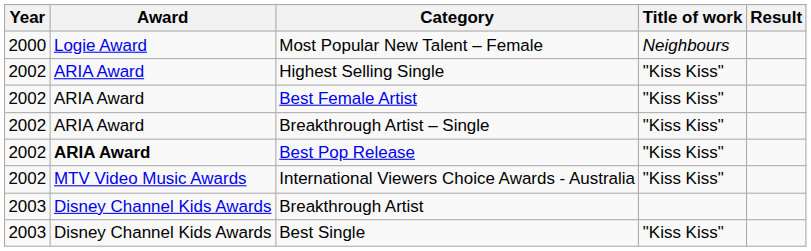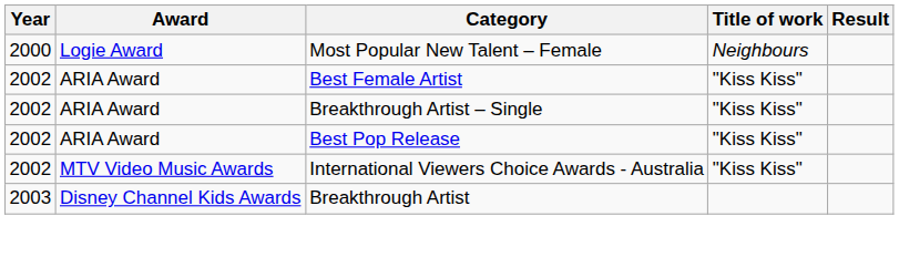- row: 2002 | ARIA Award | Highest Selling Single | "Kiss Kiss"
Best Pop Release | Award: bold -> normal
- row: 2003 | Disney Channel Kids Awards | Best Single | "Kiss Kiss"
